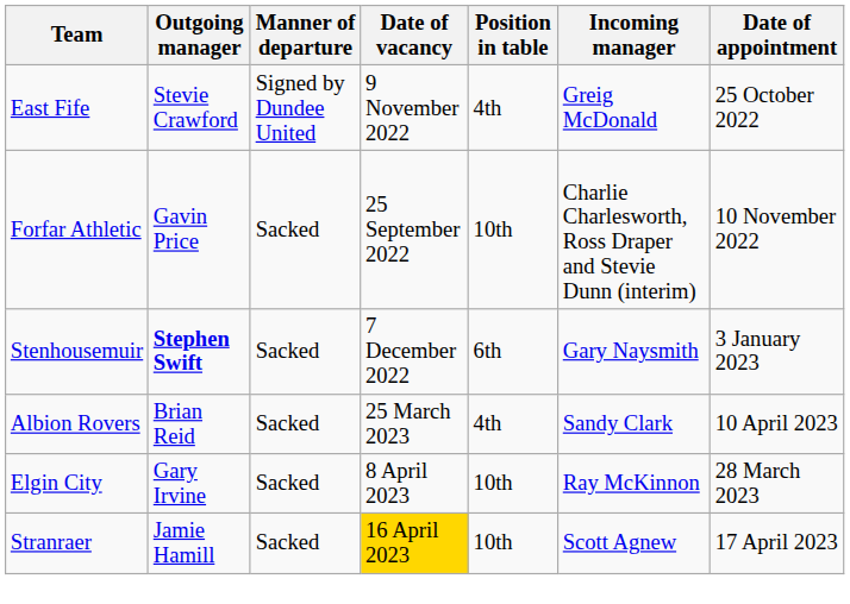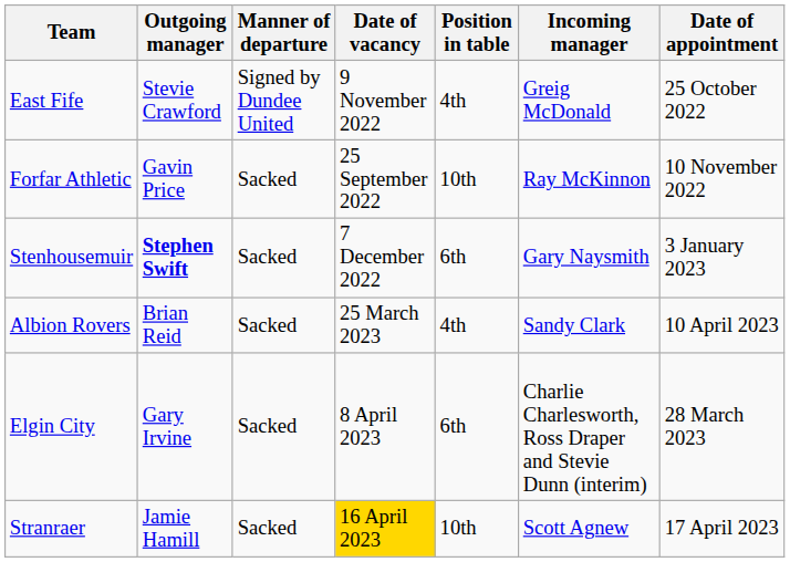Forfar Athletic | Incoming manager: Charlie Charlesworth, Ross Draper and Stevie Dunn (interim) -> Ray McKinnon
Elgin City | Position in table: 10th -> 6th
Elgin City | Incoming manager: Ray McKinnon -> Charlie Charlesworth, Ross Draper and Stevie Dunn (interim)
